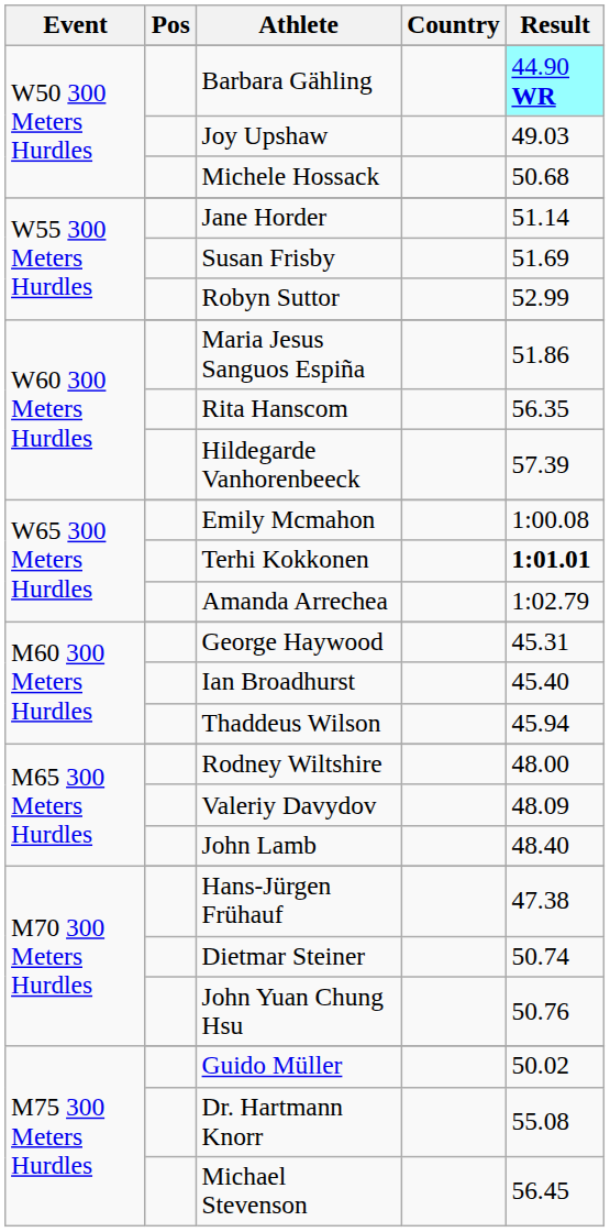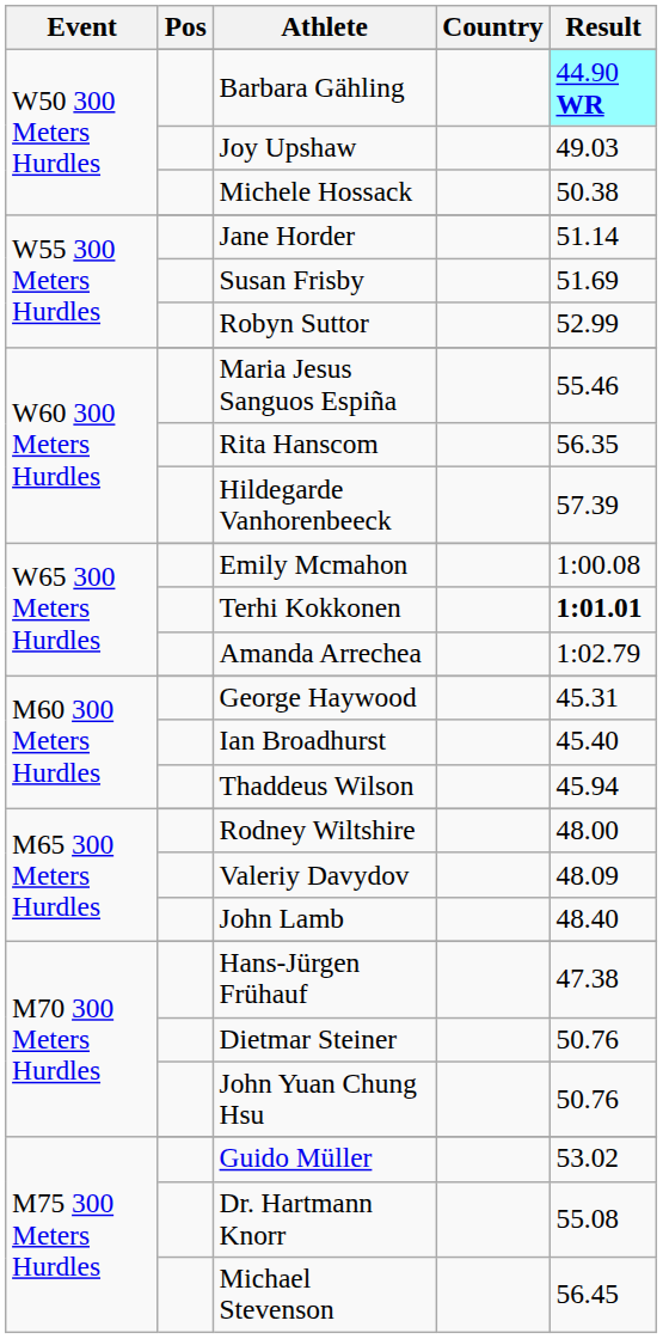Michele Hossack | Result: 50.68 -> 50.38
Maria Jesus Sanguos Espiña | Result: 51.86 -> 55.46
Dietmar Steiner | Result: 50.74 -> 50.76
Guido Müller | Result: 50.02 -> 53.02
